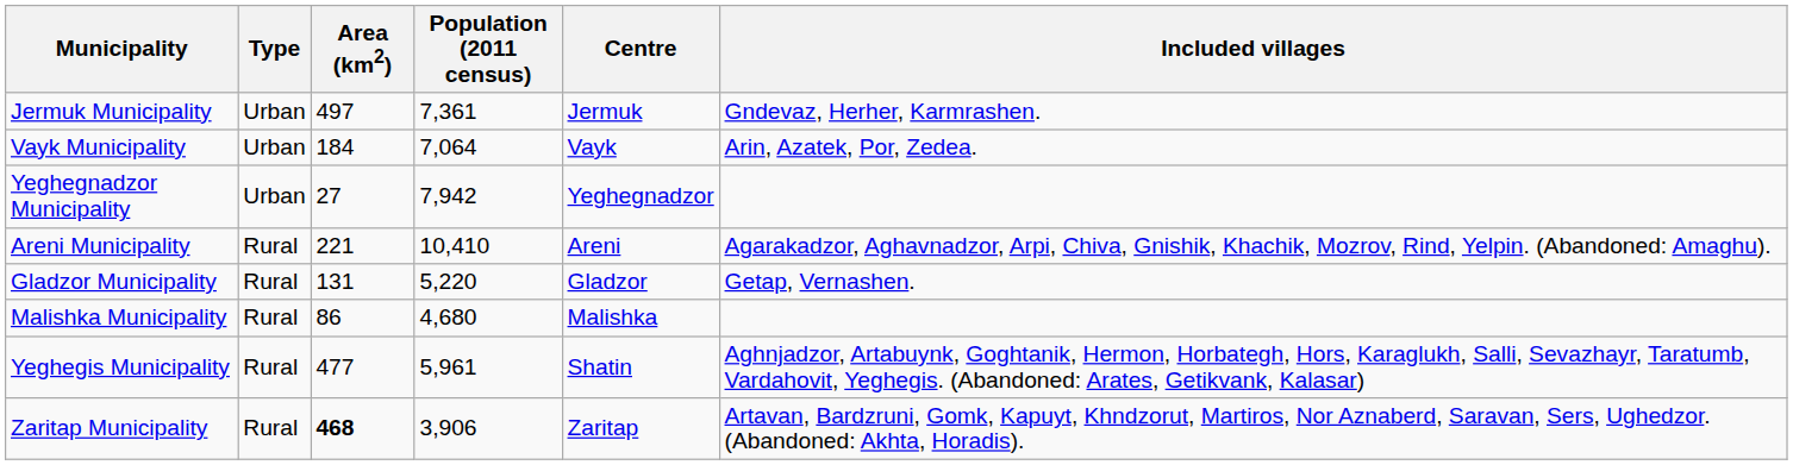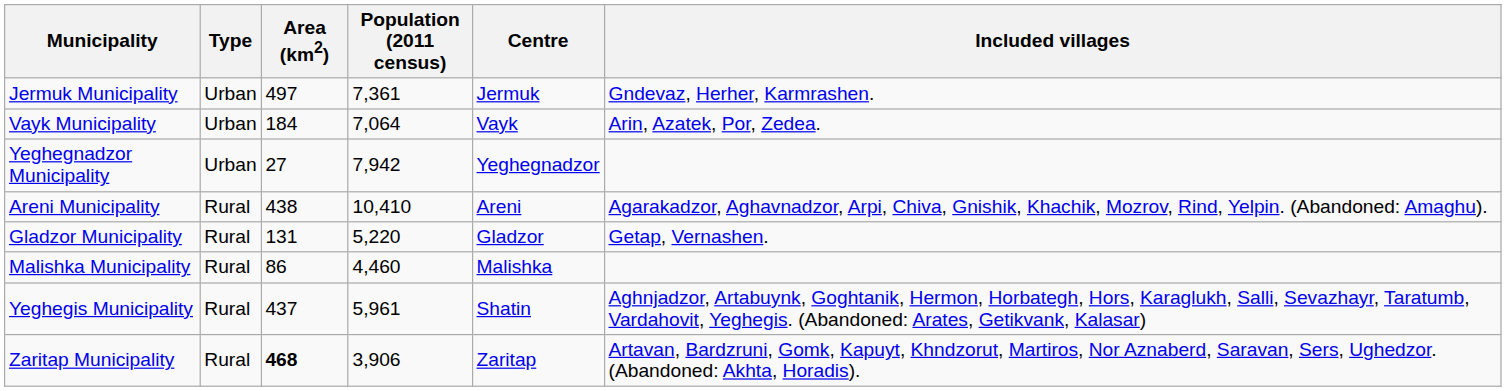Areni Municipality | Area (km2): 221 -> 438
Malishka Municipality | Population (2011 census): 4,680 -> 4,460
Yeghegis Municipality | Area (km2): 477 -> 437
